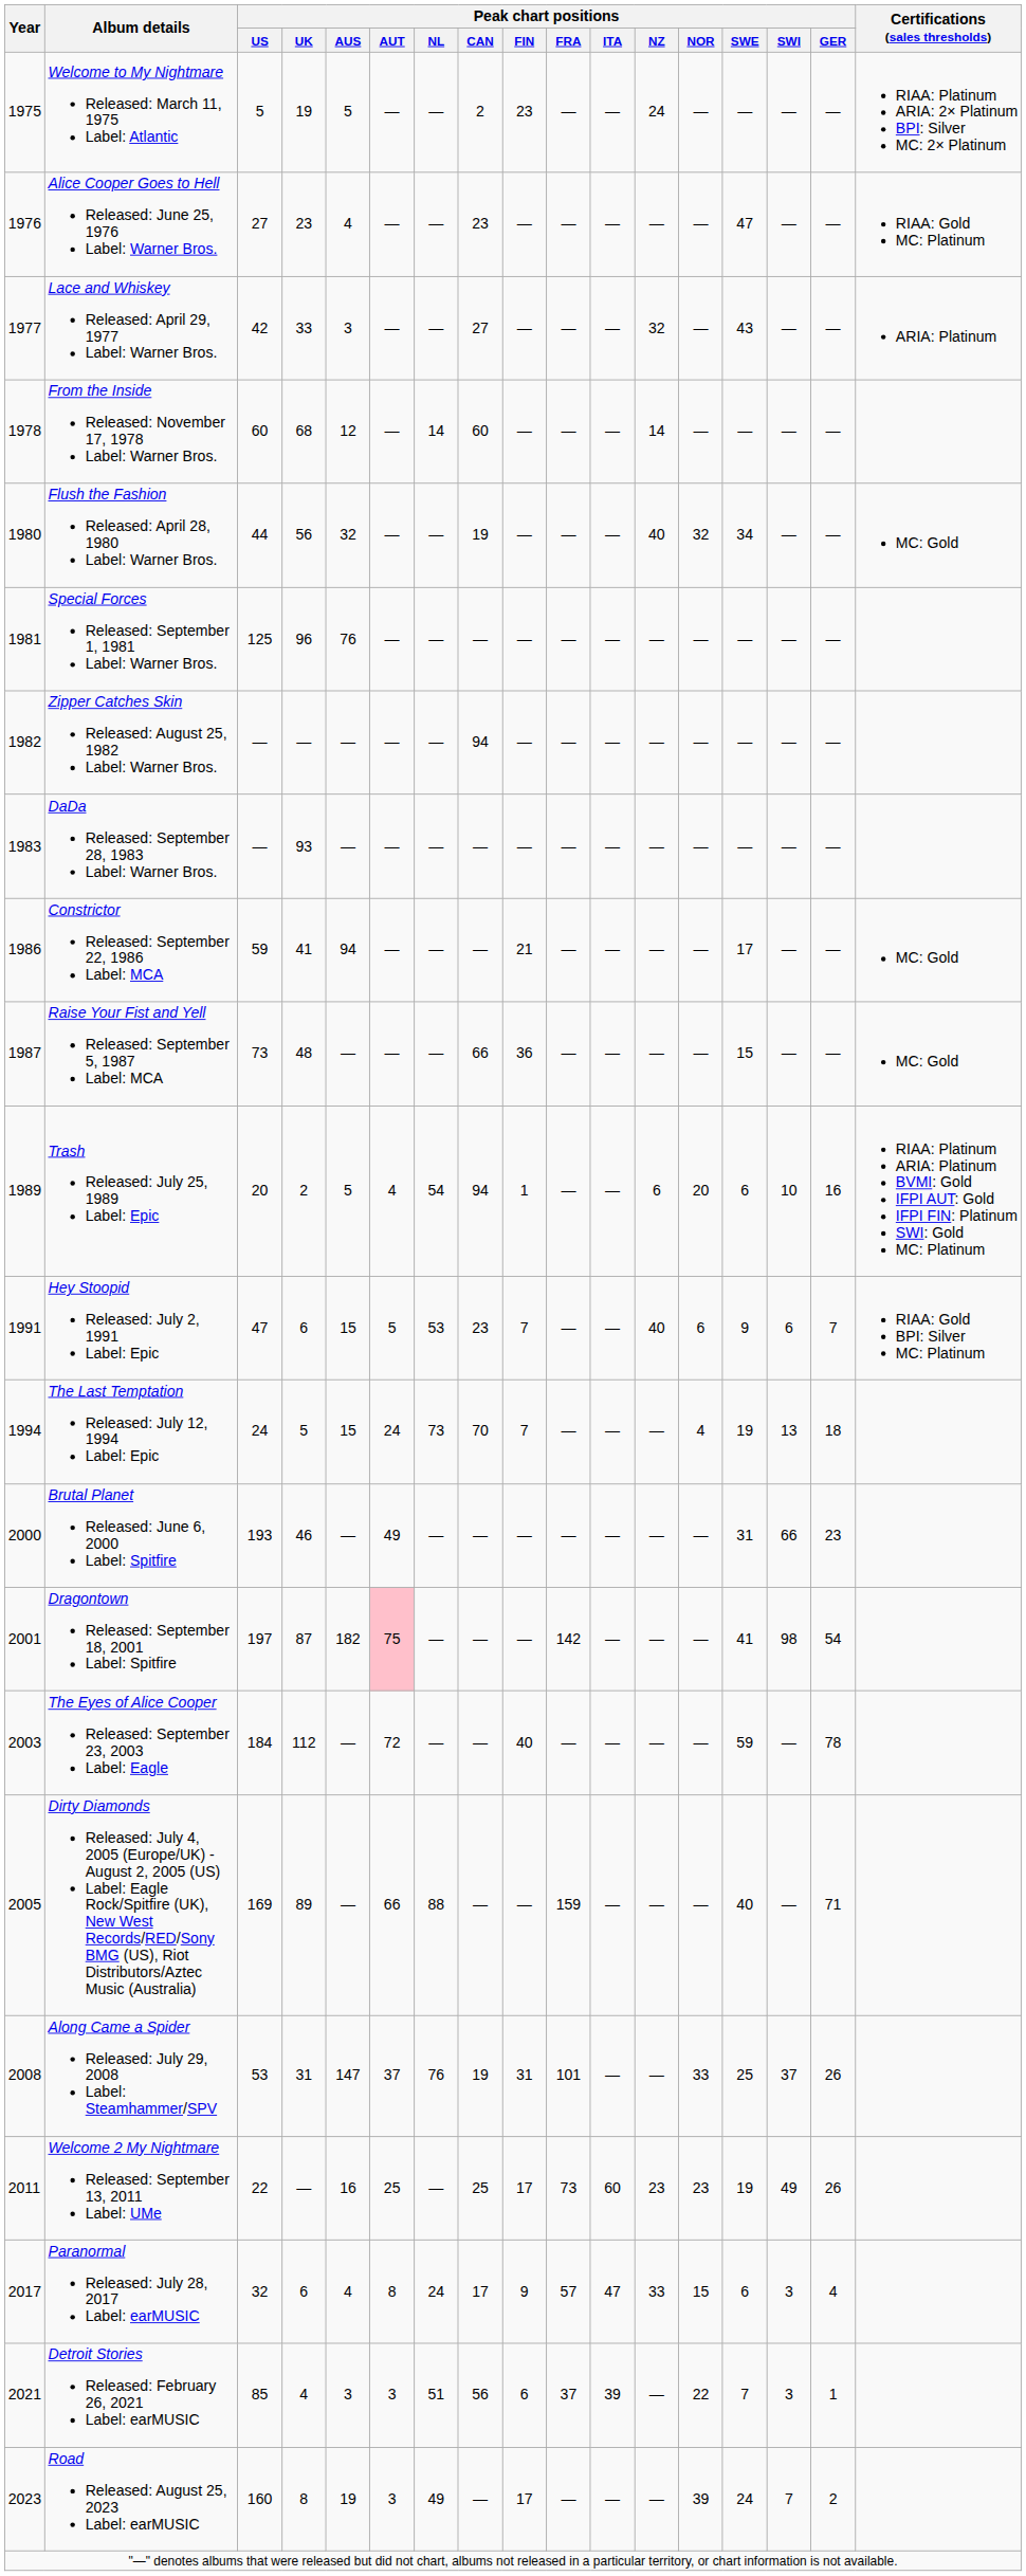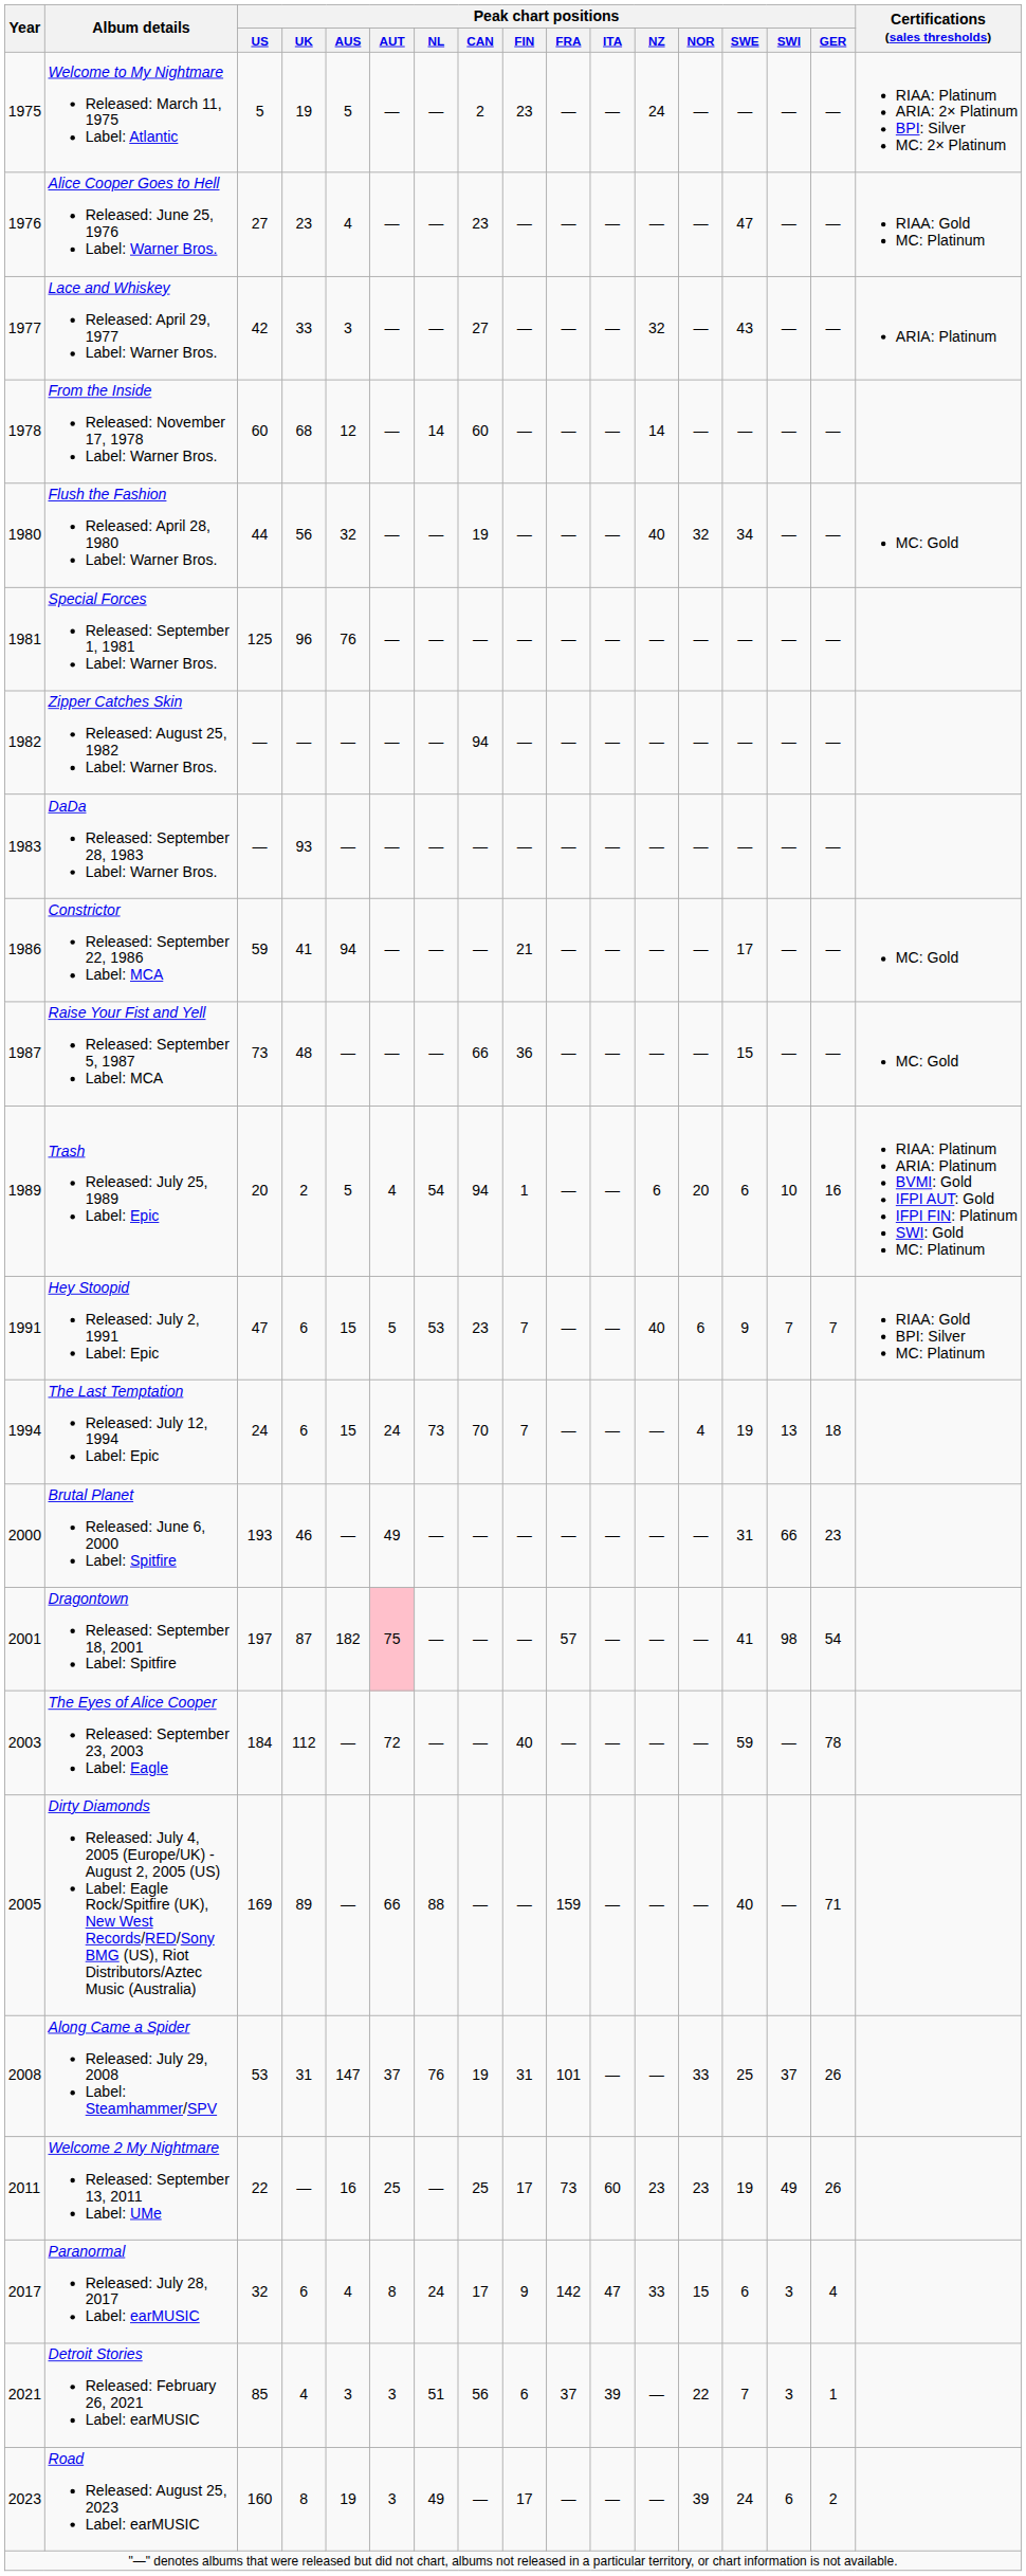Hey Stoopid Released: July 2, 1991 Label: Epic | Peak chart positions / SWI: 6 -> 7
The Last Temptation Released: July 12, 1994 Label: Epic | Peak chart positions / UK: 5 -> 6
Dragontown Released: September 18, 2001 Label: Spitfire | Peak chart positions / FRA: 142 -> 57
Paranormal Released: July 28, 2017 Label: earMUSIC | Peak chart positions / FRA: 57 -> 142
Road Released: August 25, 2023 Label: earMUSIC | Peak chart positions / SWI: 7 -> 6
